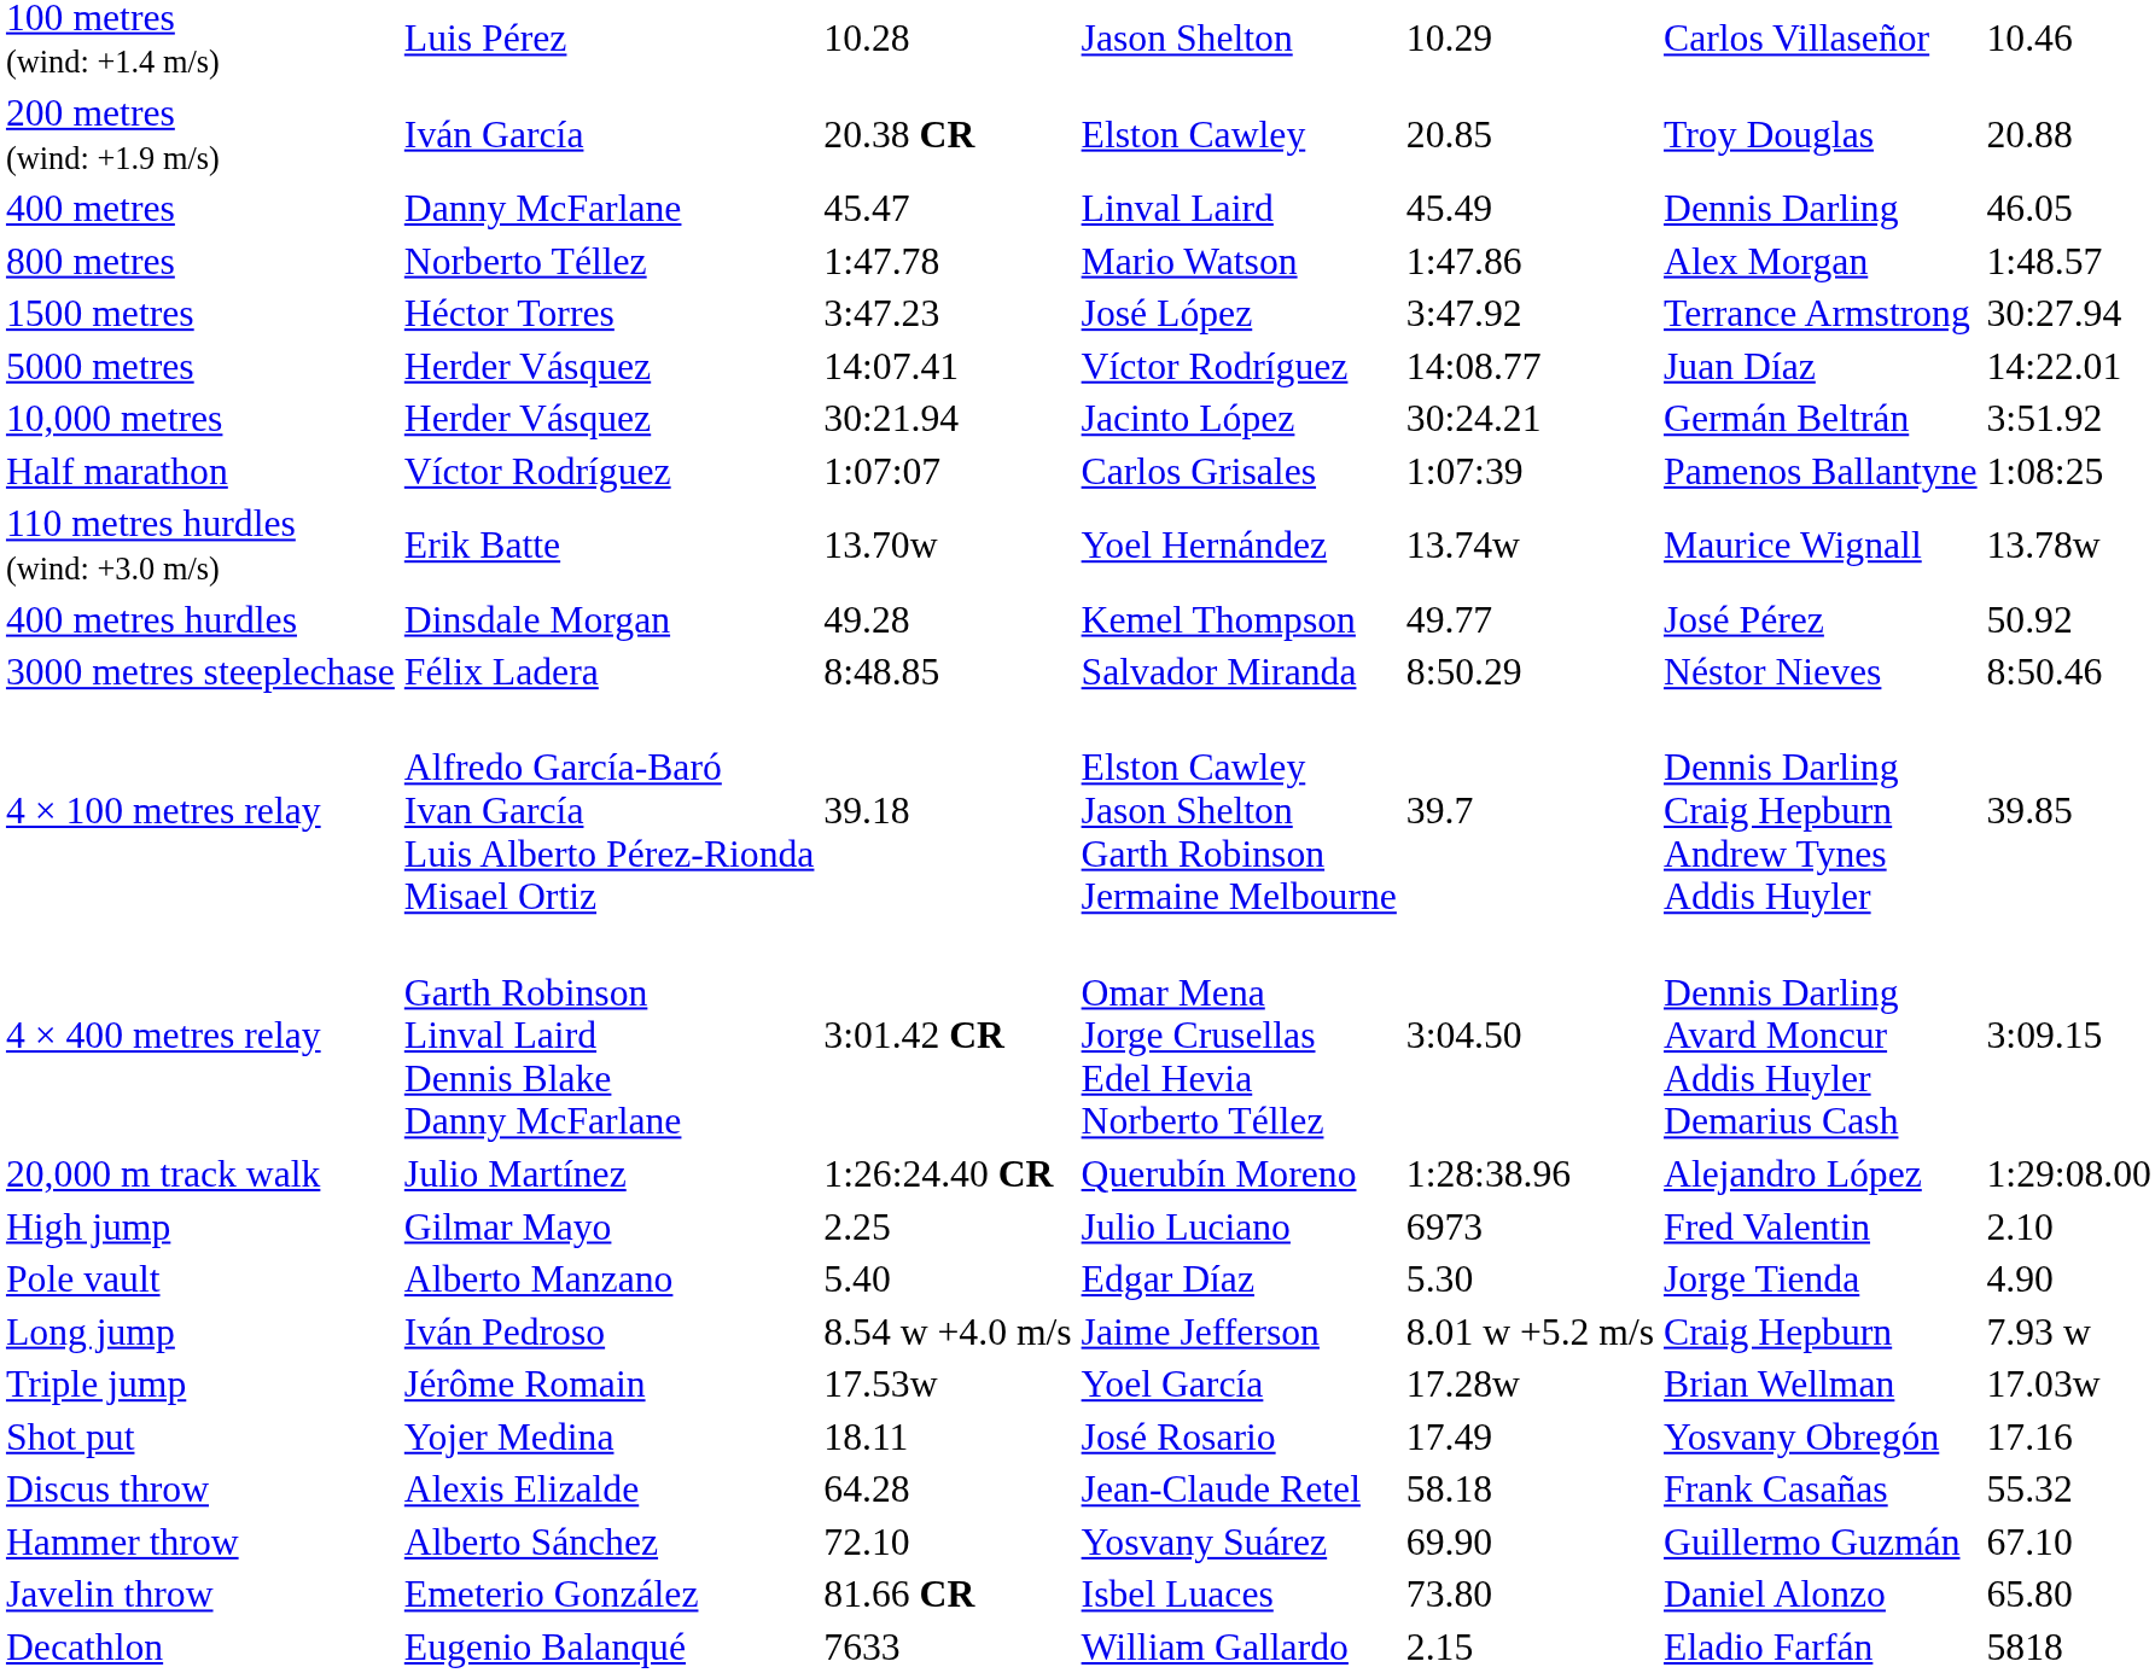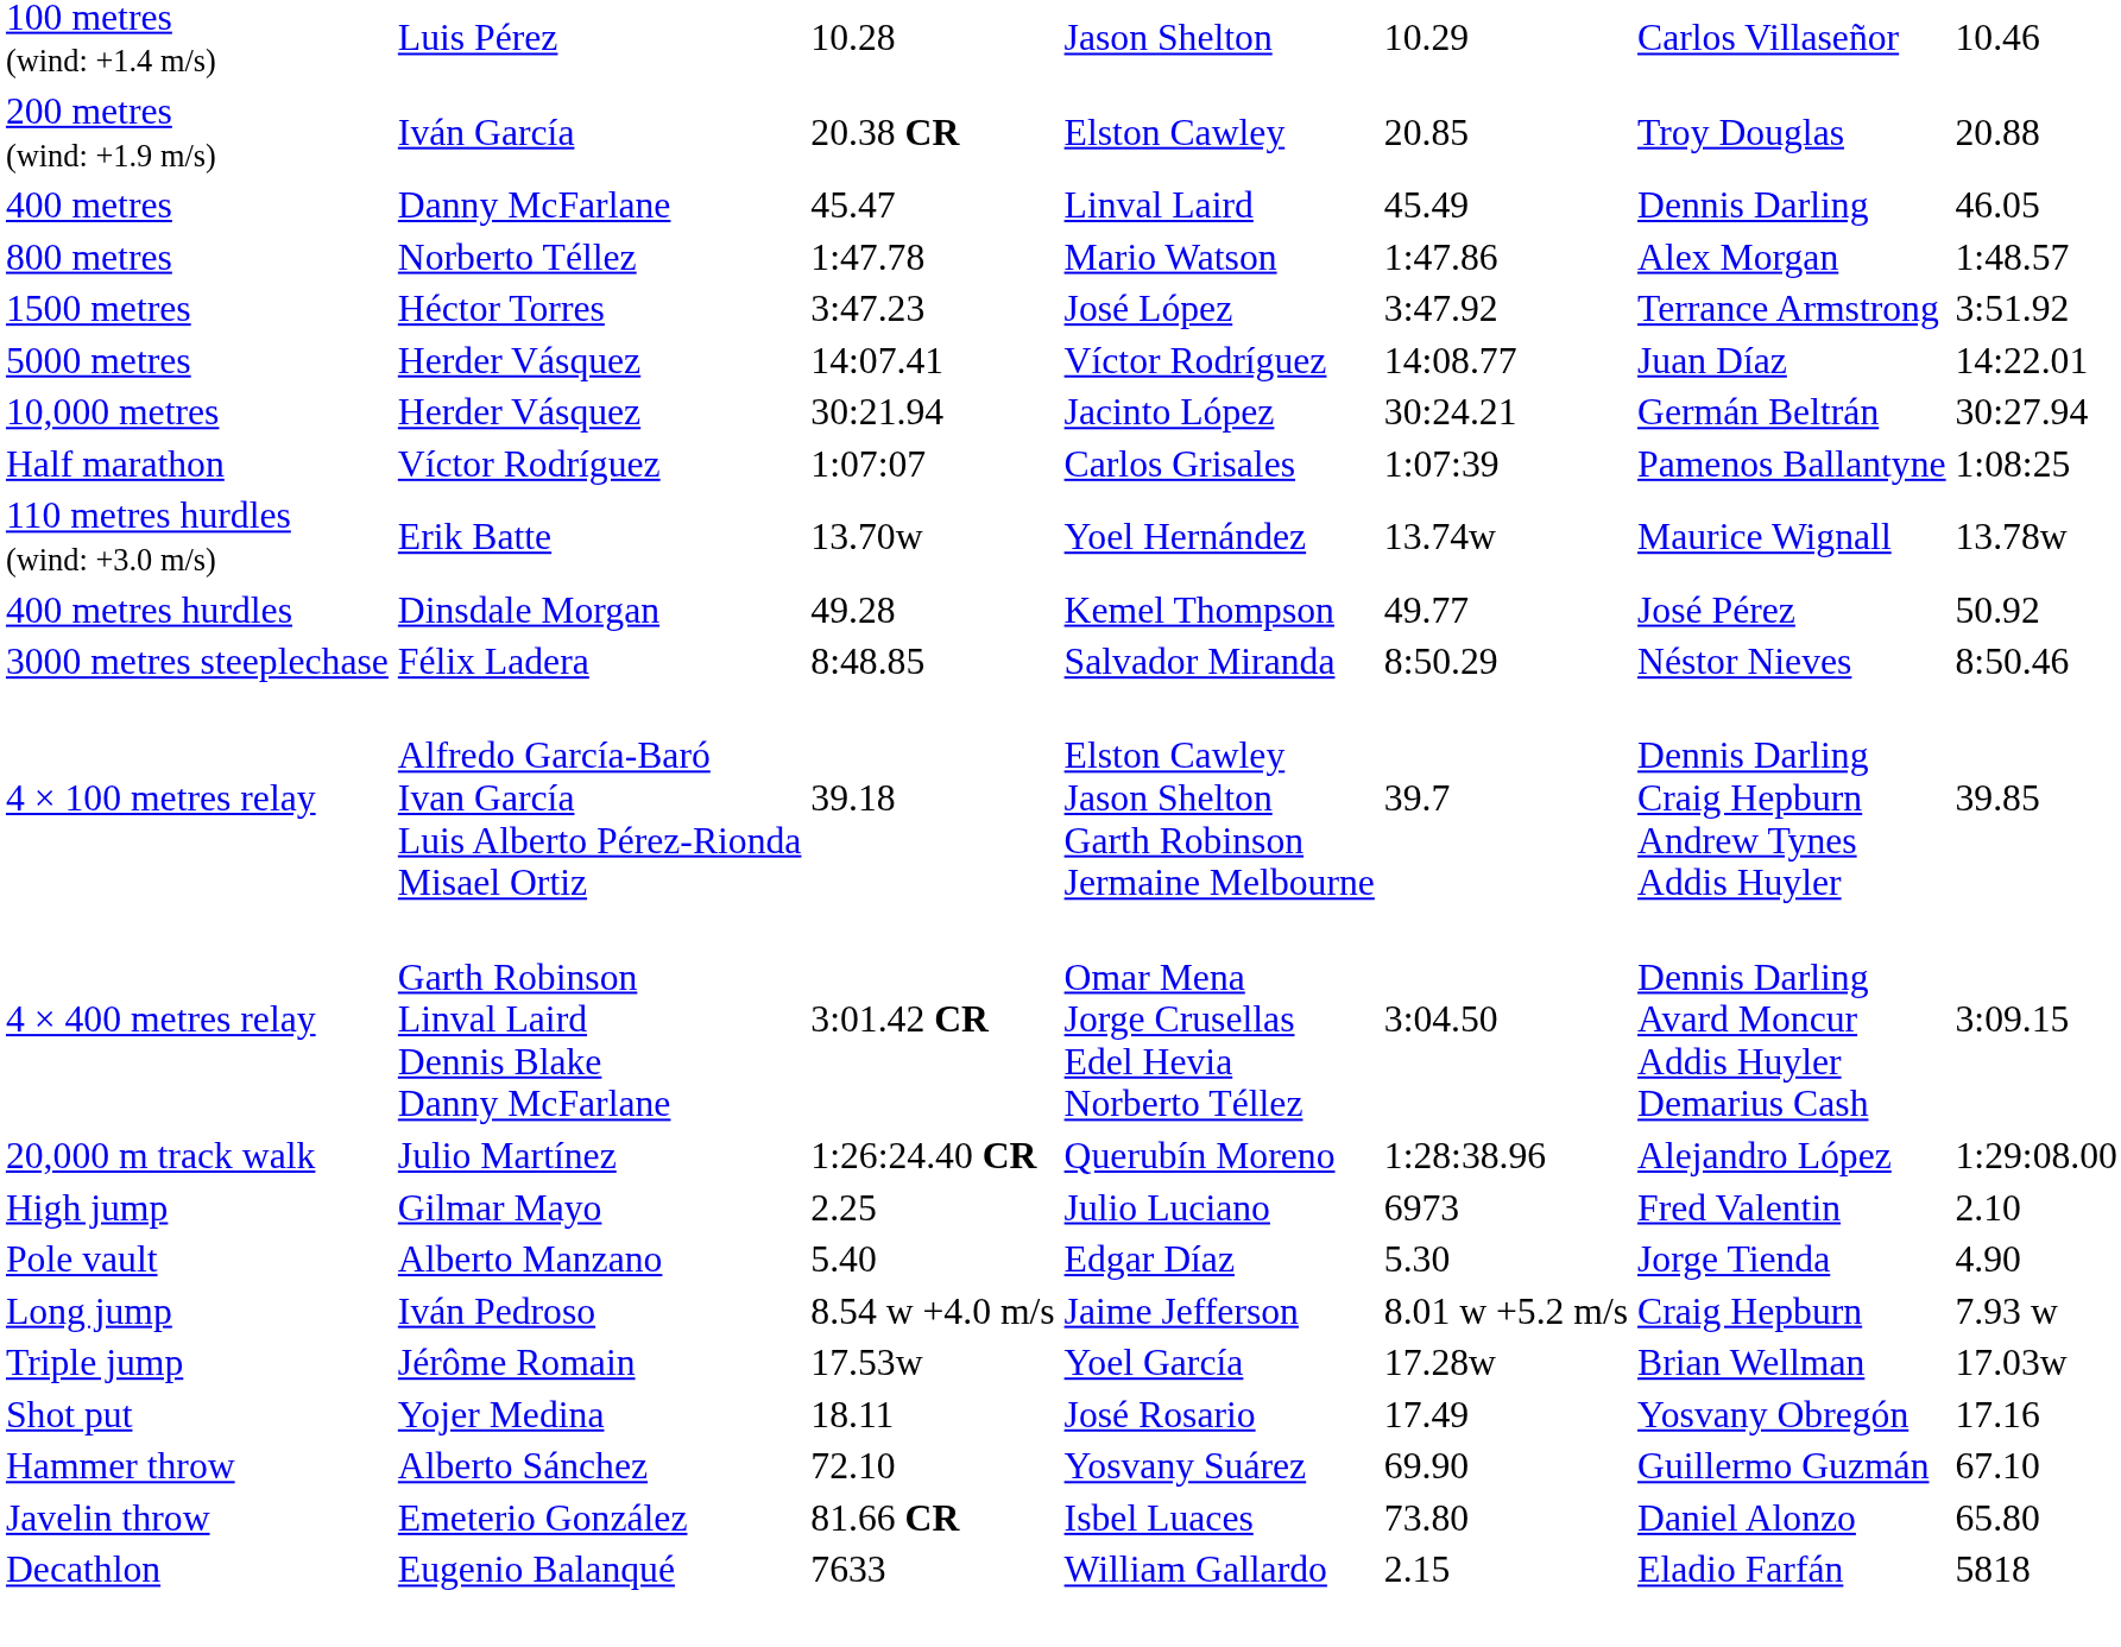1500 metres | column 7: 30:27.94 -> 3:51.92
10,000 metres | column 7: 3:51.92 -> 30:27.94
- row: Discus throw | Alexis Elizalde | 64.28 | Jean-Claude Retel | 58.18 | Frank Casañas | 55.32
